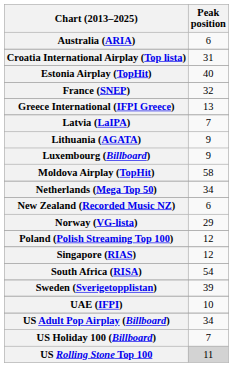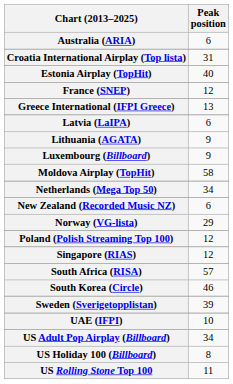France (SNEP) | Peak position: 32 -> 12
Latvia (LaIPA) | Peak position: 7 -> 6
South Africa (RISA) | Peak position: 54 -> 57
+ row: South Korea (Circle) | 46
US Holiday 100 (Billboard) | Peak position: 7 -> 8
US Rolling Stone Top 100 | Peak position: lightgrey background -> no background
